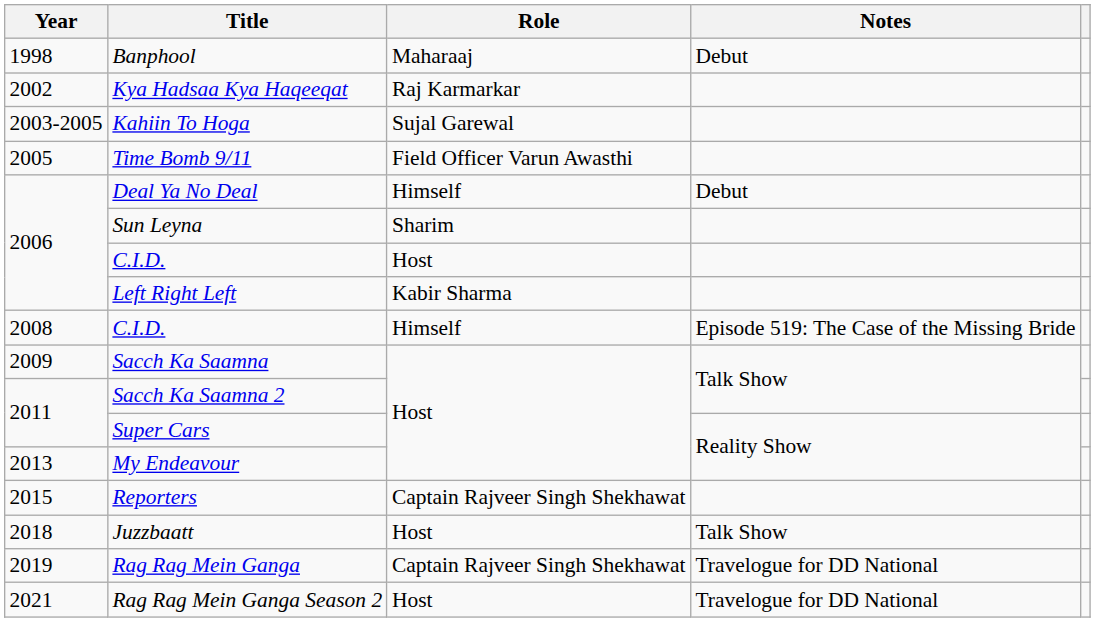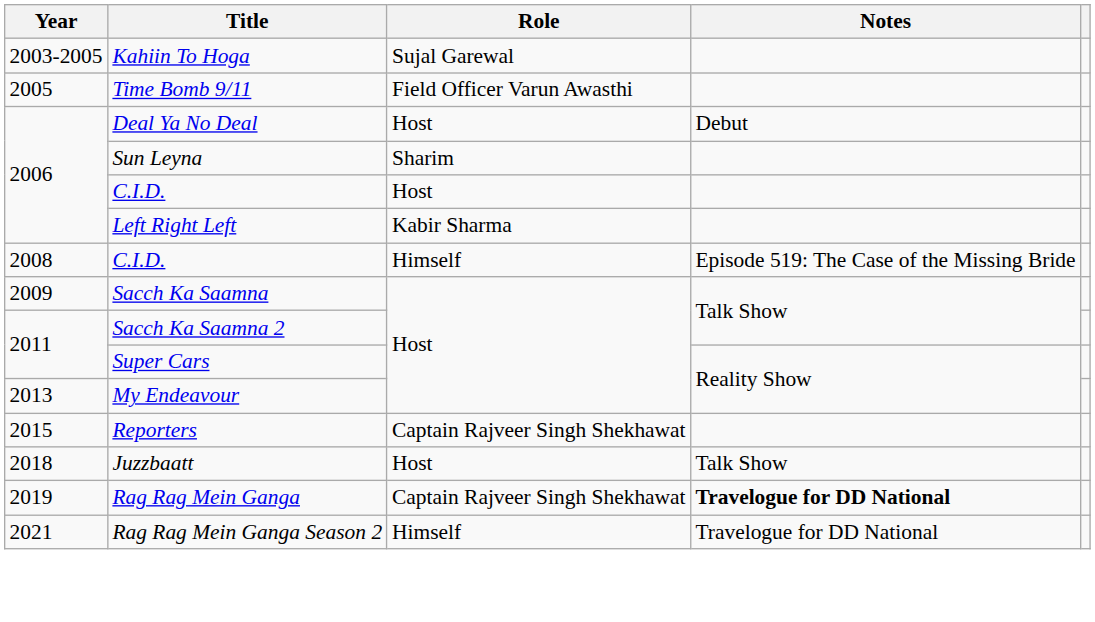- row: 1998 | Banphool | Maharaaj | Debut
- row: 2002 | Kya Hadsaa Kya Haqeeqat | Raj Karmarkar
Deal Ya No Deal | Role: Himself -> Host
Rag Rag Mein Ganga | Notes: normal -> bold
Rag Rag Mein Ganga Season 2 | Role: Host -> Himself
